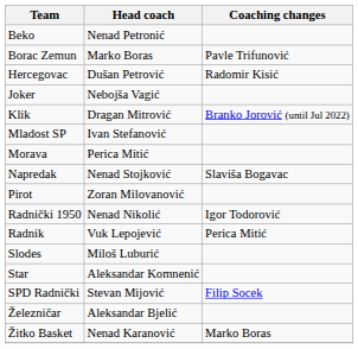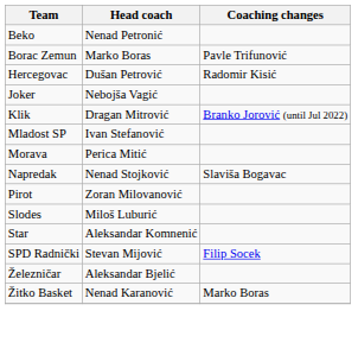- row: Radnički 1950 | Nenad Nikolić | Igor Todorović
- row: Radnik | Vuk Lepojević | Perica Mitić
